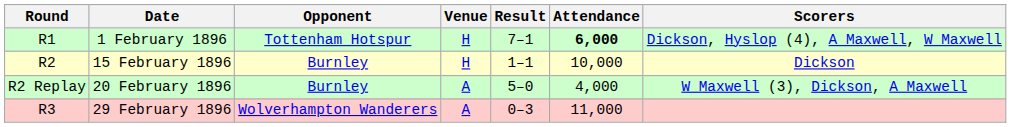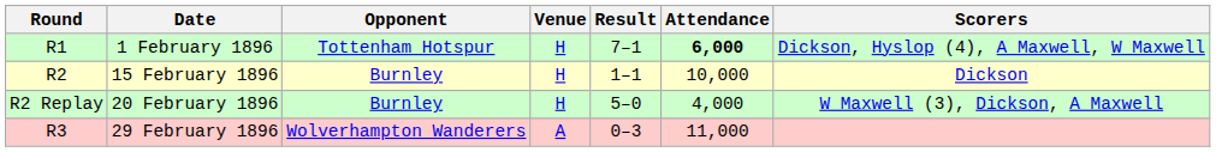20 February 1896 | Venue: A -> H
